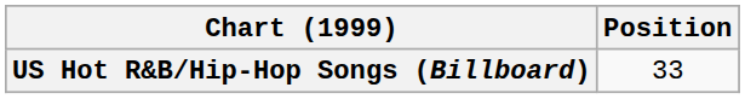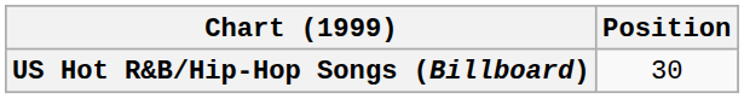US Hot R&B/Hip-Hop Songs (Billboard) | Position: 33 -> 30
